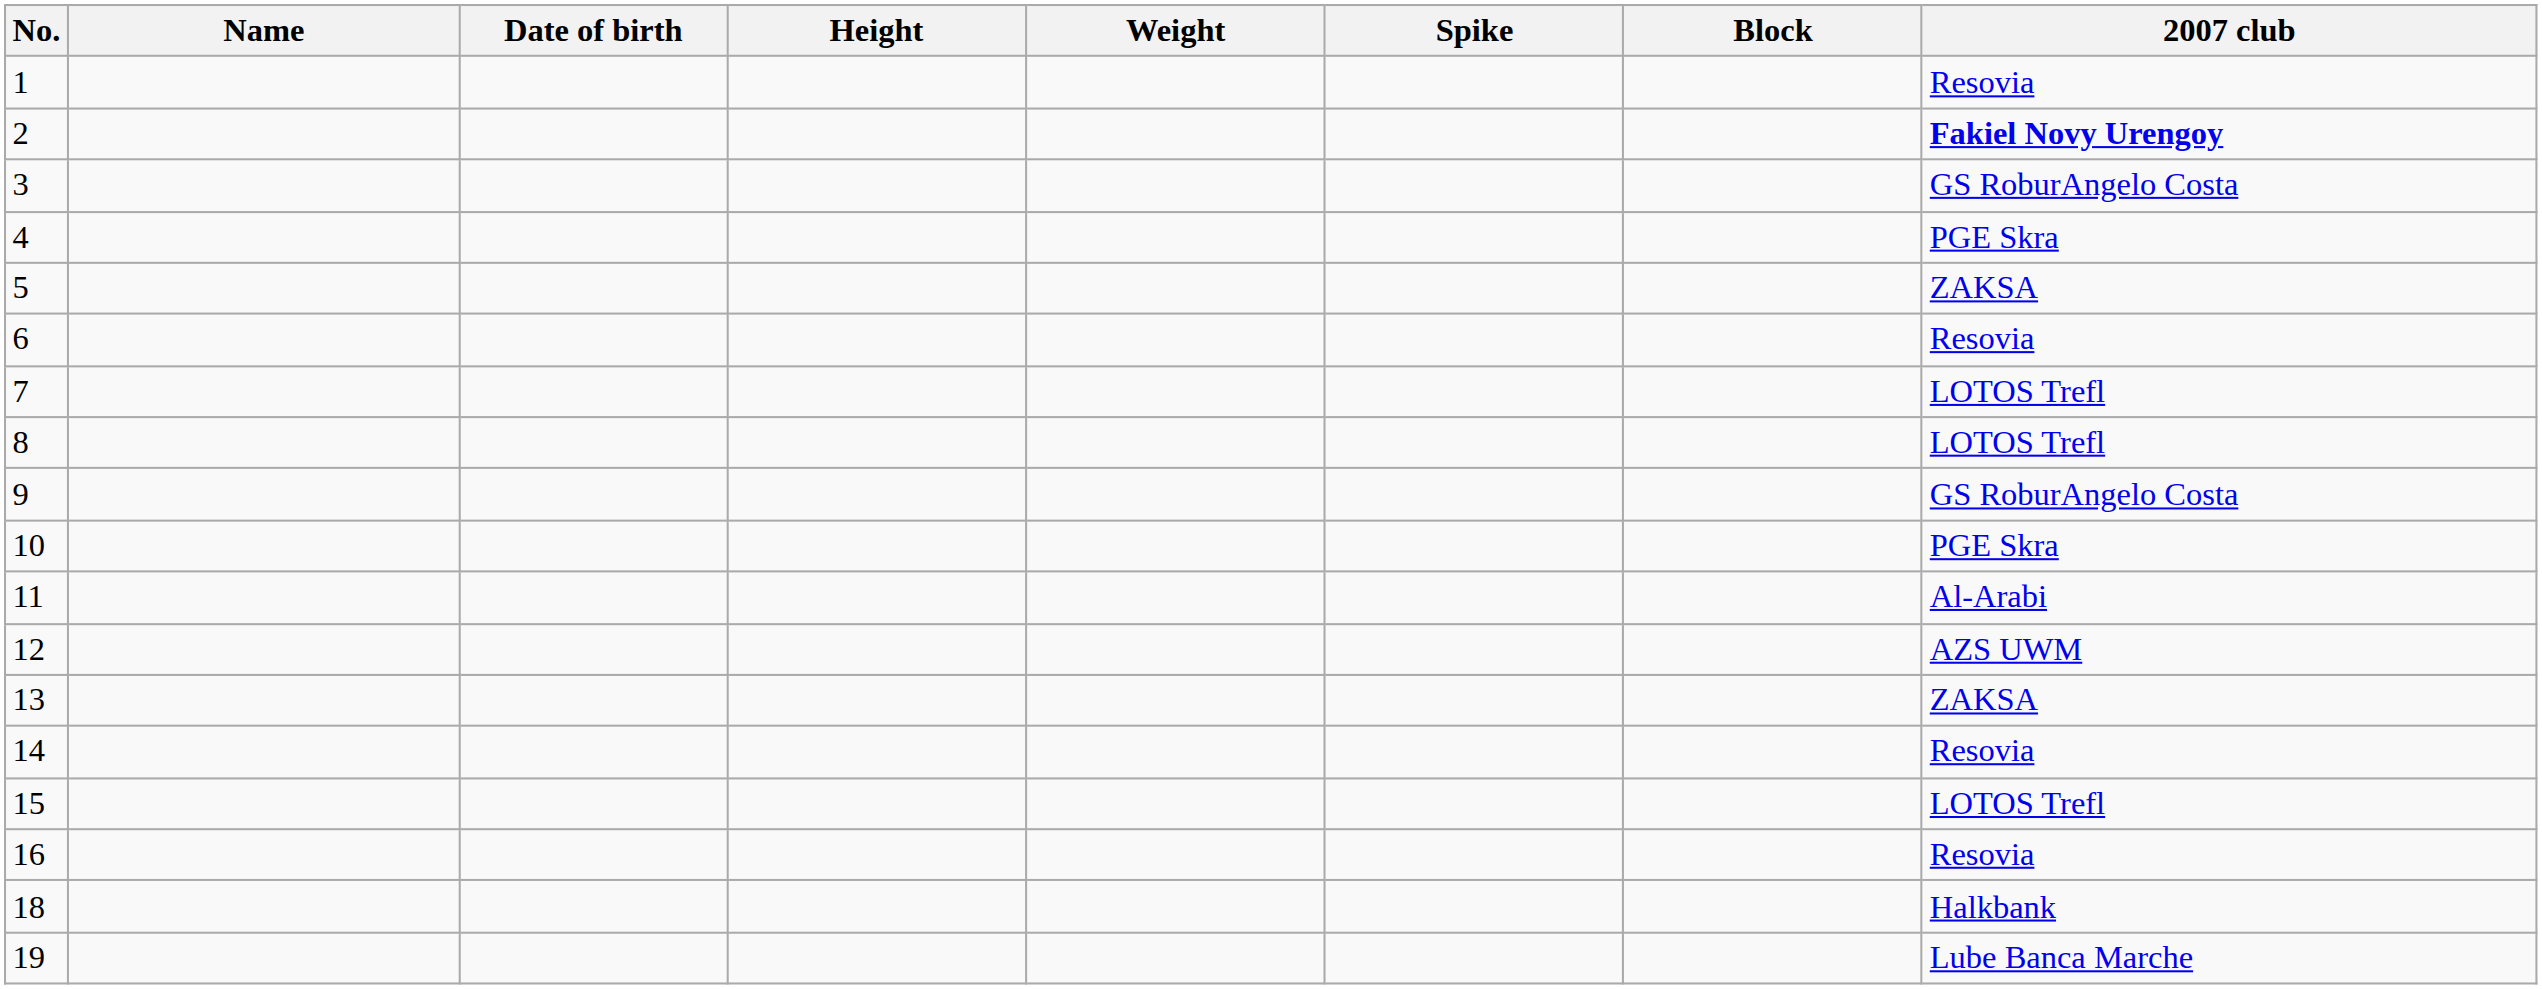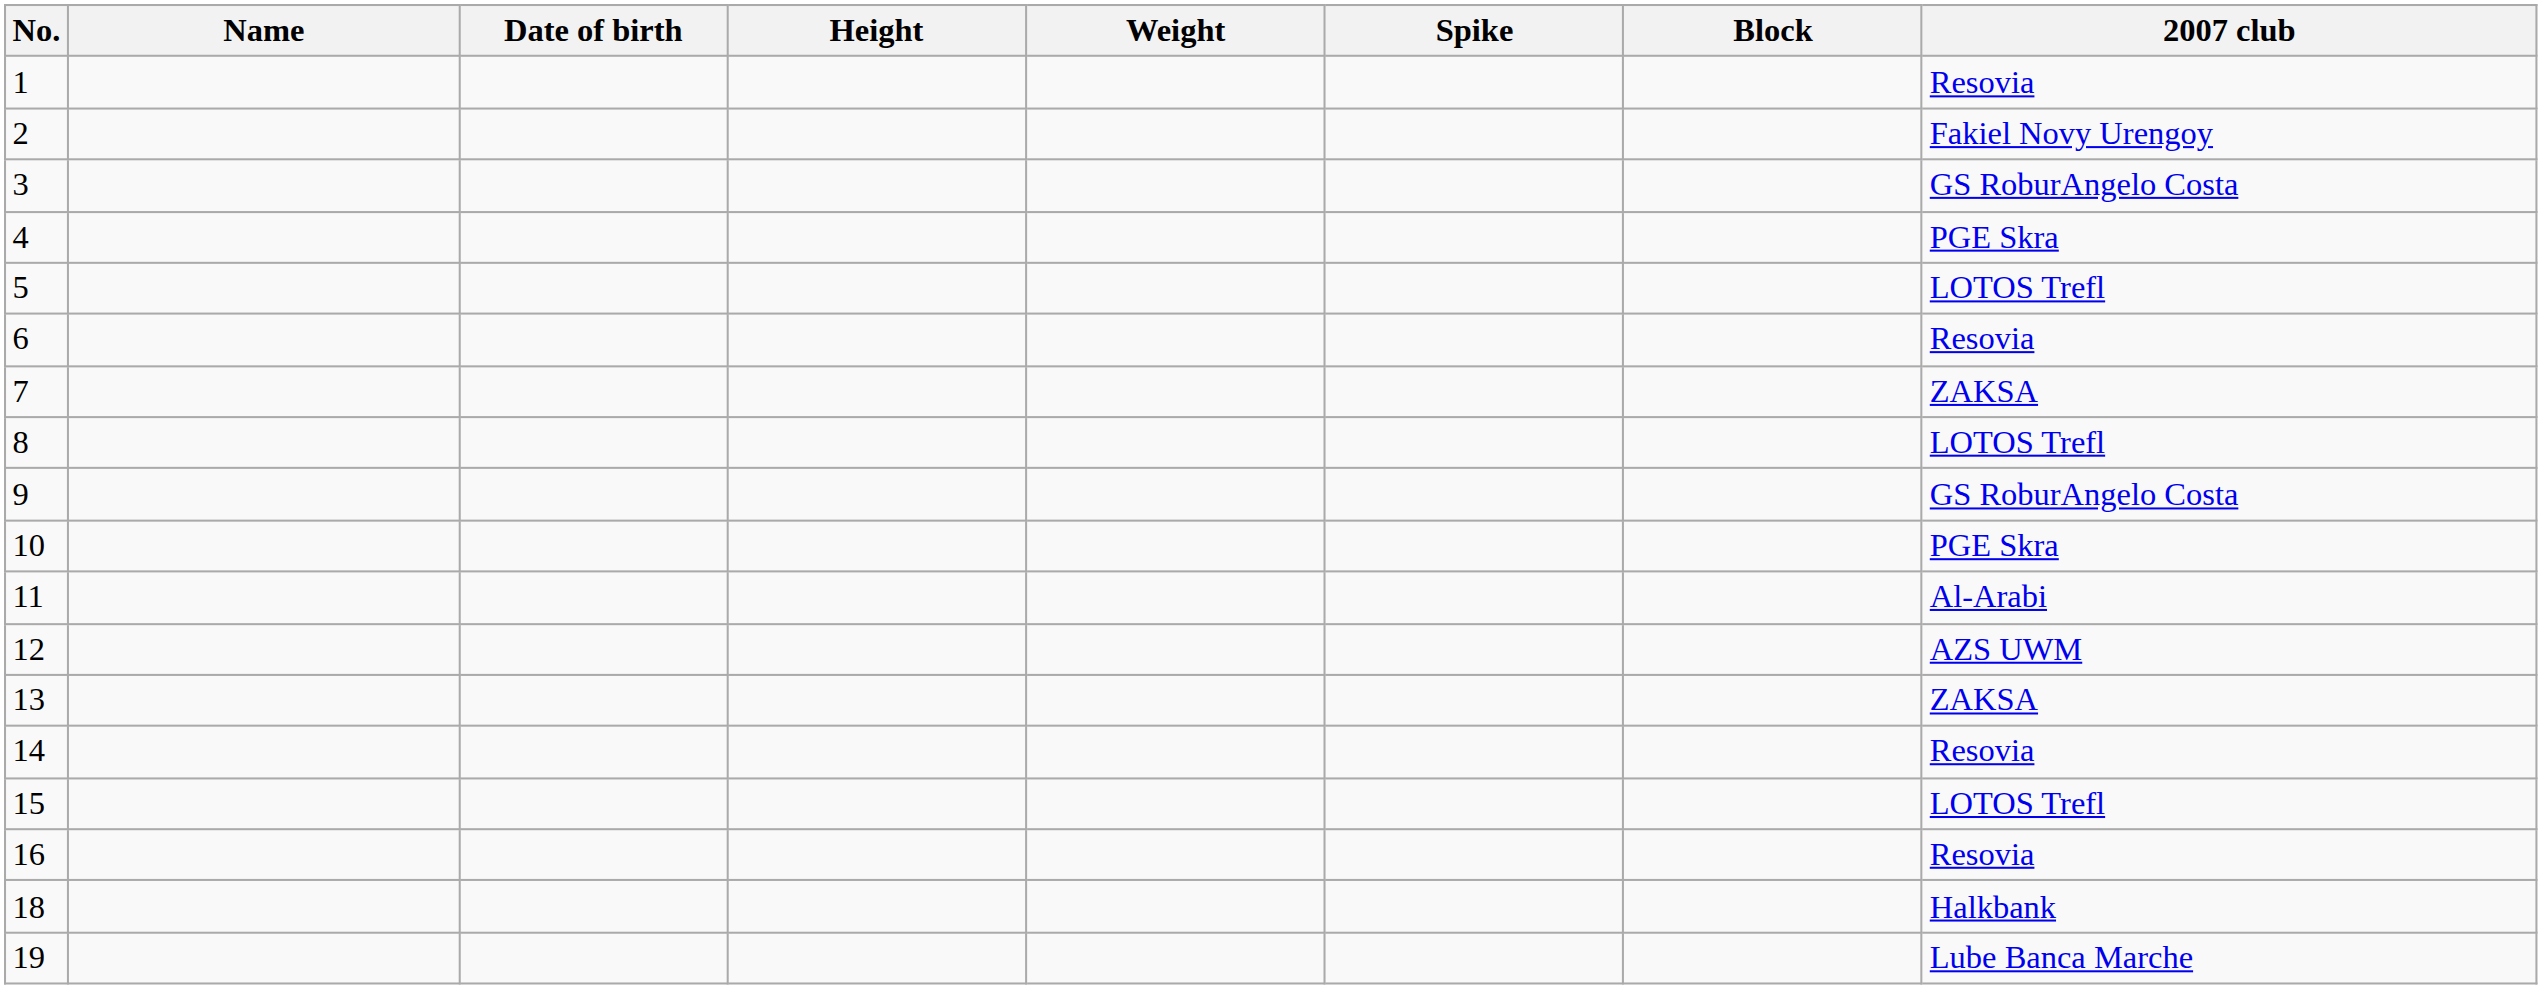2 | 2007 club: bold -> normal
5 | 2007 club: ZAKSA -> LOTOS Trefl
7 | 2007 club: LOTOS Trefl -> ZAKSA
